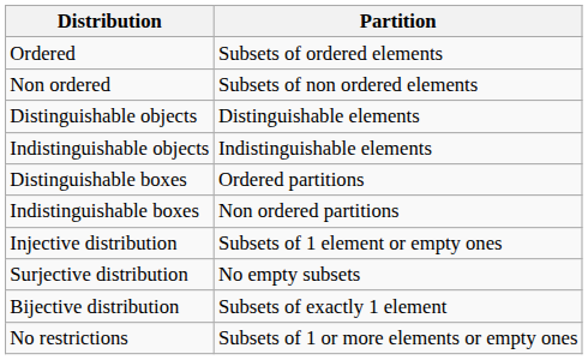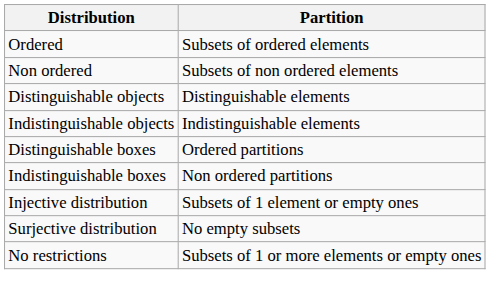- row: Bijective distribution | Subsets of exactly 1 element
